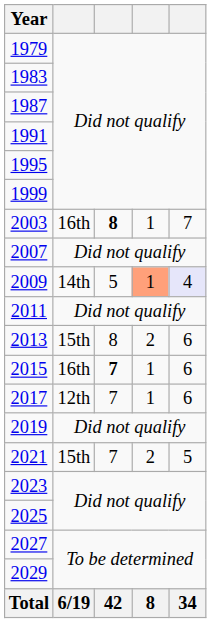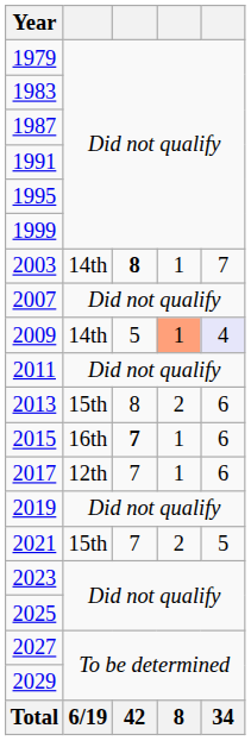2003 | column 2: 16th -> 14th
